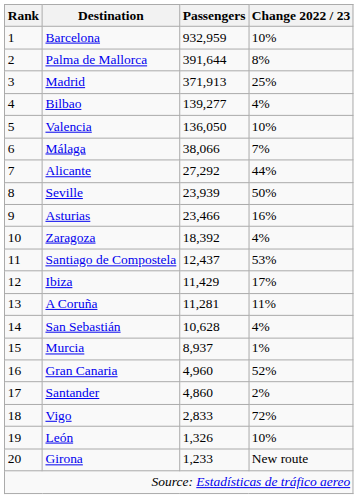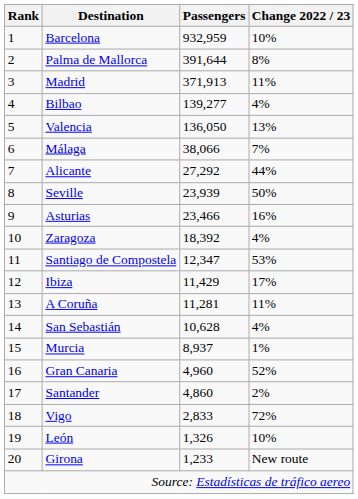Madrid | Change 2022 / 23: 25% -> 11%
Valencia | Change 2022 / 23: 10% -> 13%
Santiago de Compostela | Passengers: 12,437 -> 12,347
